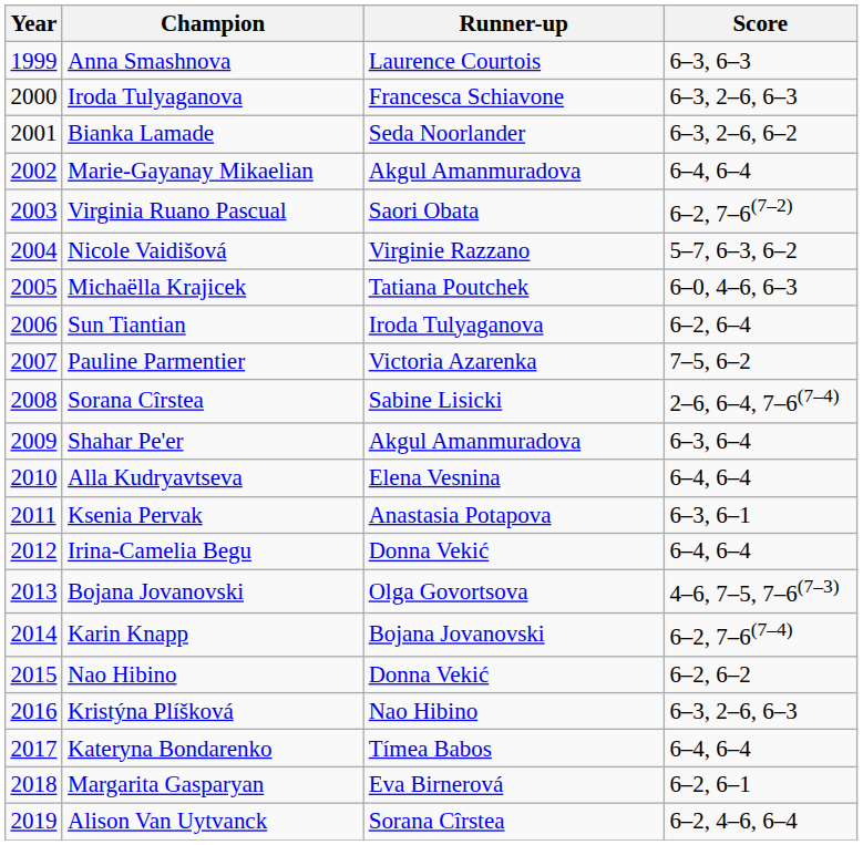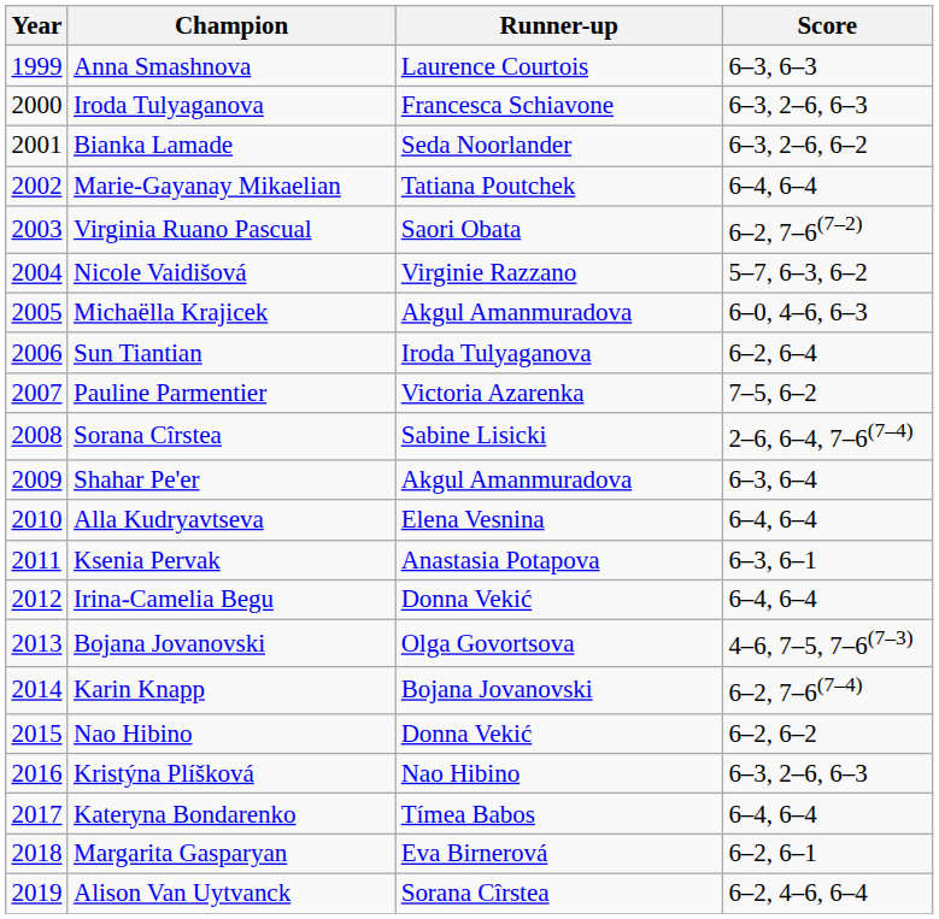Marie-Gayanay Mikaelian | Runner-up: Akgul Amanmuradova -> Tatiana Poutchek
Michaëlla Krajicek | Runner-up: Tatiana Poutchek -> Akgul Amanmuradova
